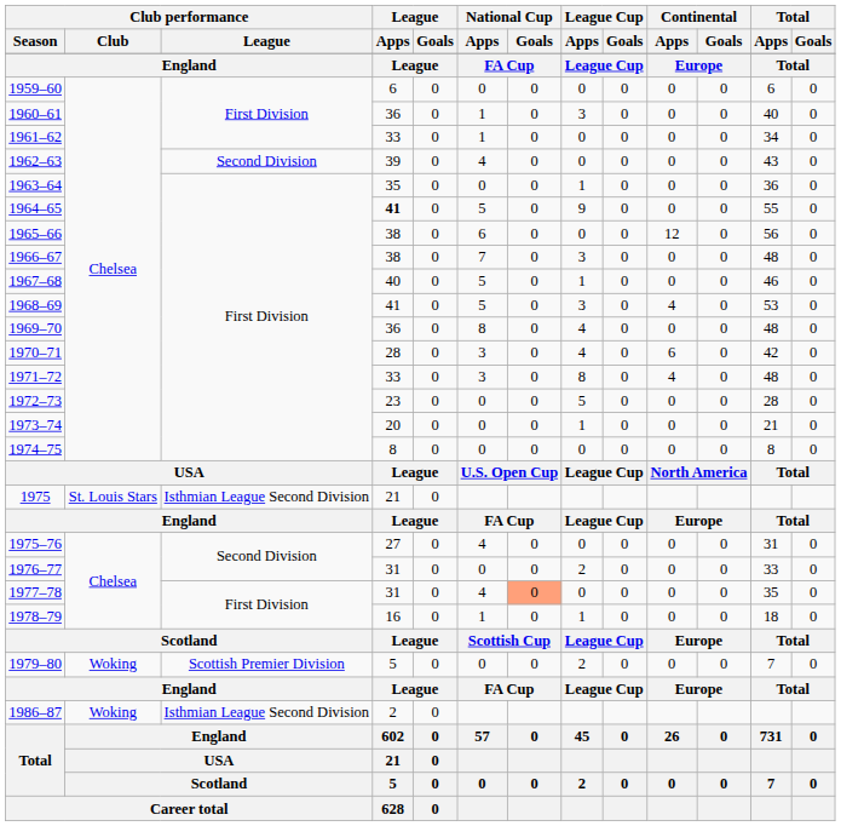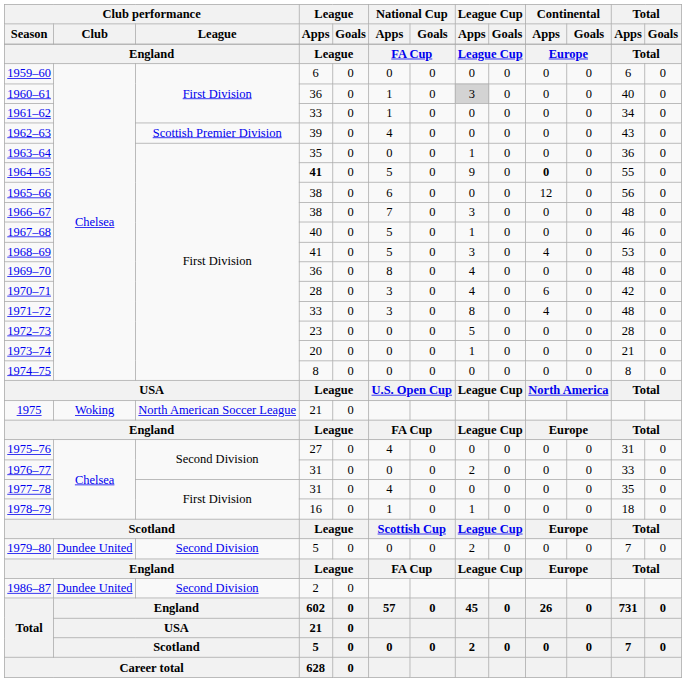1960–61 | League Cup / Apps: no background -> lightgrey background
1962–63 | Club performance / League: Second Division -> Scottish Premier Division
1964–65 | Continental / Apps: normal -> bold
1975 | Club performance / Club: St. Louis Stars -> Woking
1975 | Club performance / League: Isthmian League Second Division -> North American Soccer League
1977–78 | National Cup / Goals: lightsalmon background -> no background
1979–80 | Club performance / Club: Woking -> Dundee United
1979–80 | Club performance / League: Scottish Premier Division -> Second Division
1986–87 | Club performance / Club: Woking -> Dundee United
1986–87 | Club performance / League: Isthmian League Second Division -> Second Division
